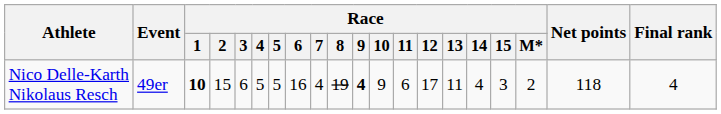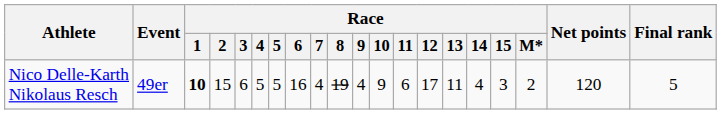Nico Delle-Karth Nikolaus Resch | Race / 9: bold -> normal
Nico Delle-Karth Nikolaus Resch | Net points: 118 -> 120
Nico Delle-Karth Nikolaus Resch | Final rank: 4 -> 5
